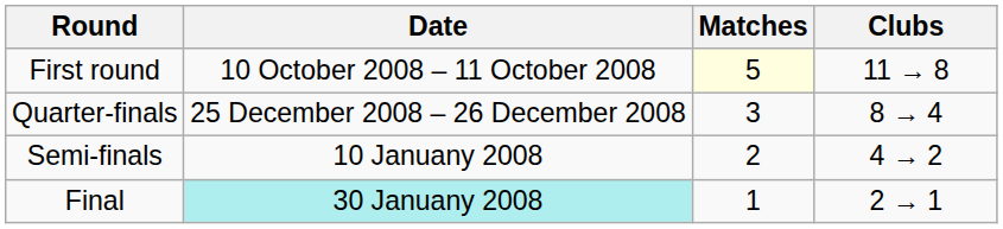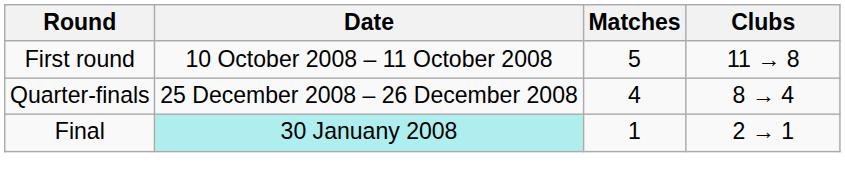First round | Matches: lightyellow background -> no background
Quarter-finals | Matches: 3 -> 4
- row: Semi-finals | 10 Januany 2008 | 2 | 4 → 2
